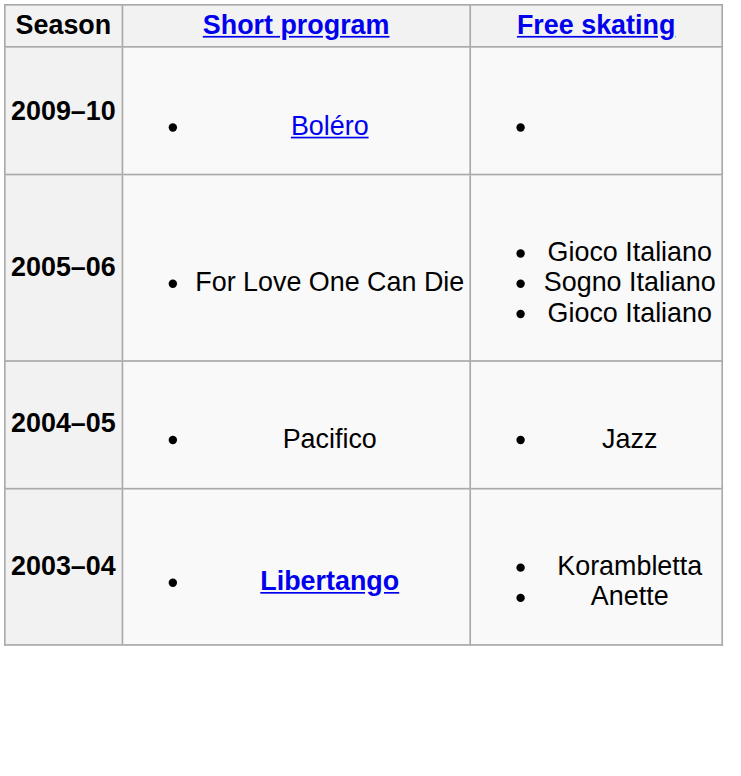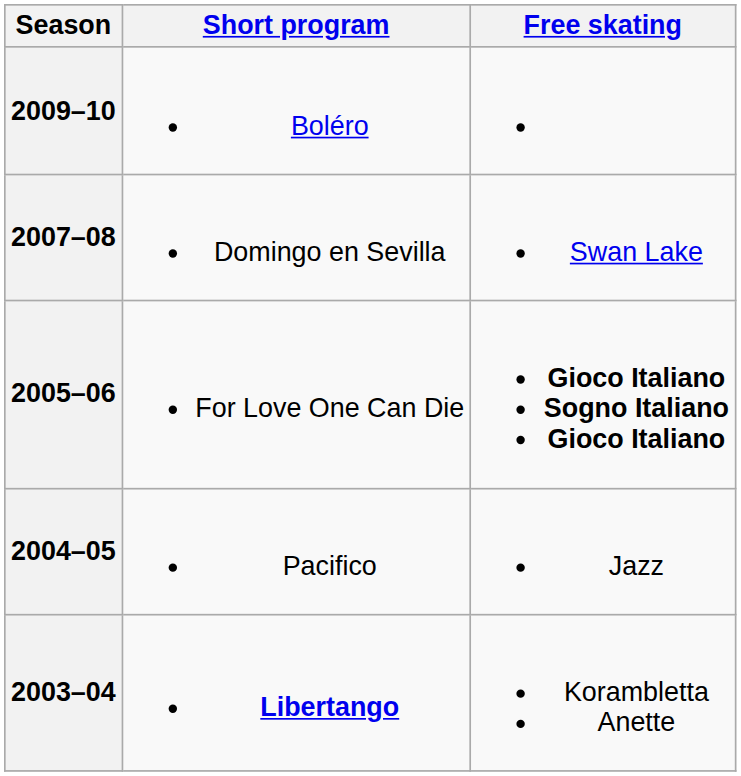+ row: 2007–08 | Domingo en Sevilla | Swan Lake
2005–06 | Free skating: normal -> bold
